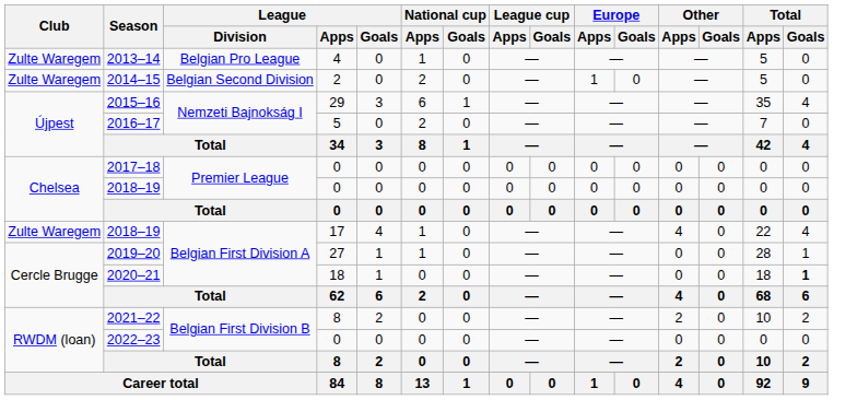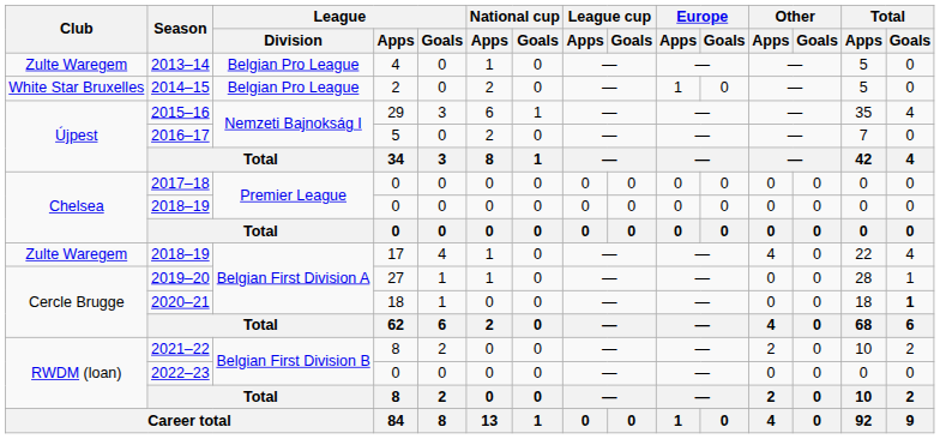2014–15 | Club: Zulte Waregem -> White Star Bruxelles
2014–15 | League / Division: Belgian Second Division -> Belgian Pro League
